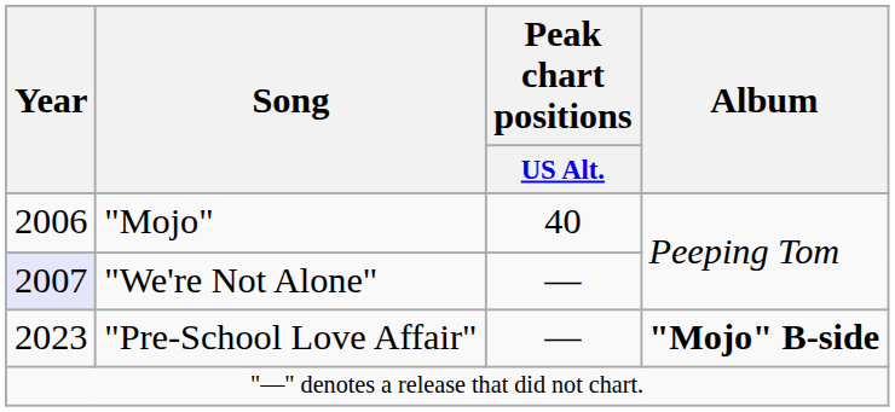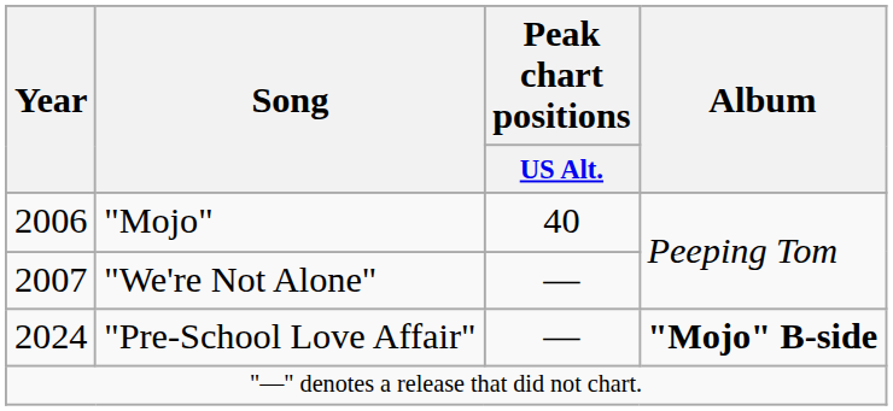"We're Not Alone" | Year: lavender background -> no background
"Pre-School Love Affair" | Year: 2023 -> 2024
